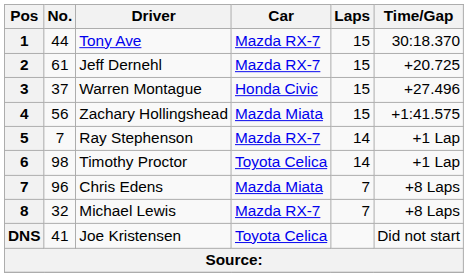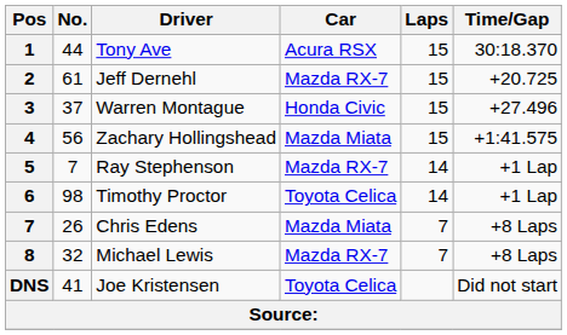Tony Ave | Car: Mazda RX-7 -> Acura RSX
Chris Edens | No.: 96 -> 26
